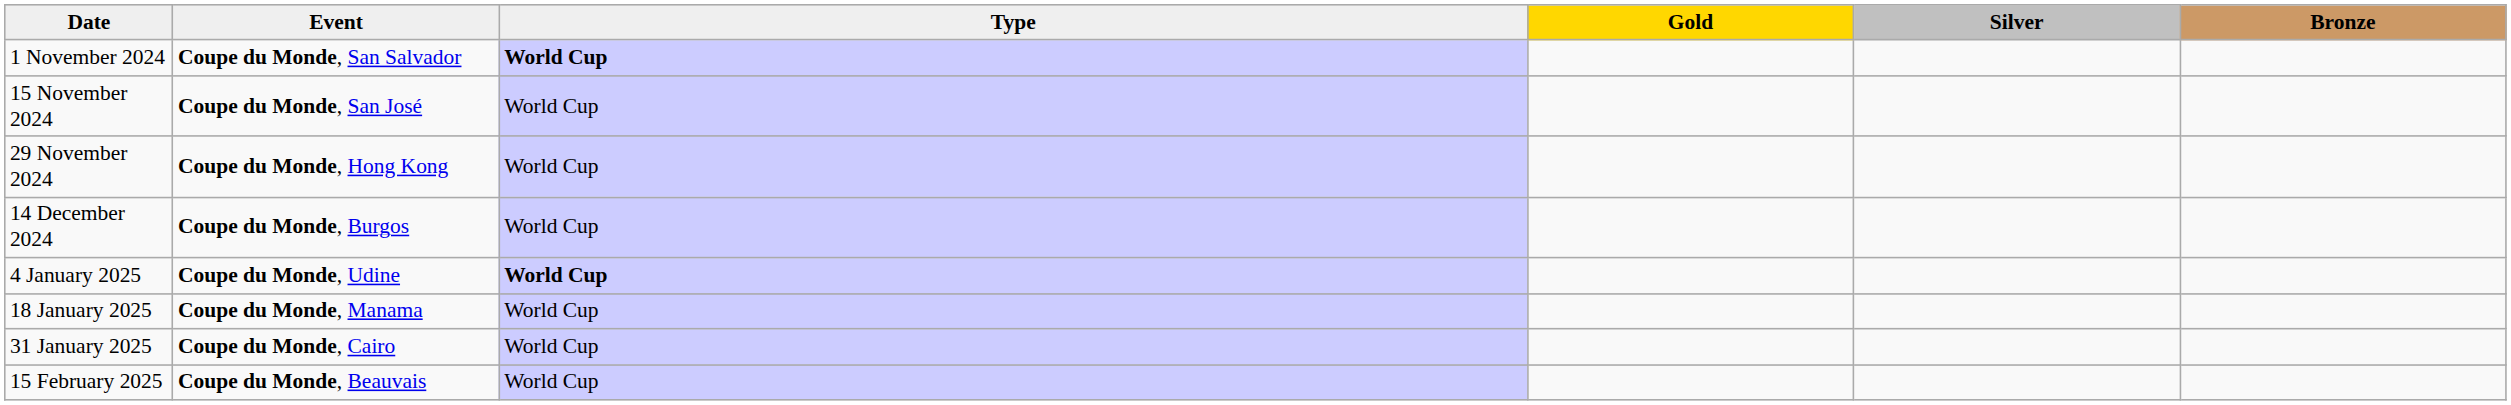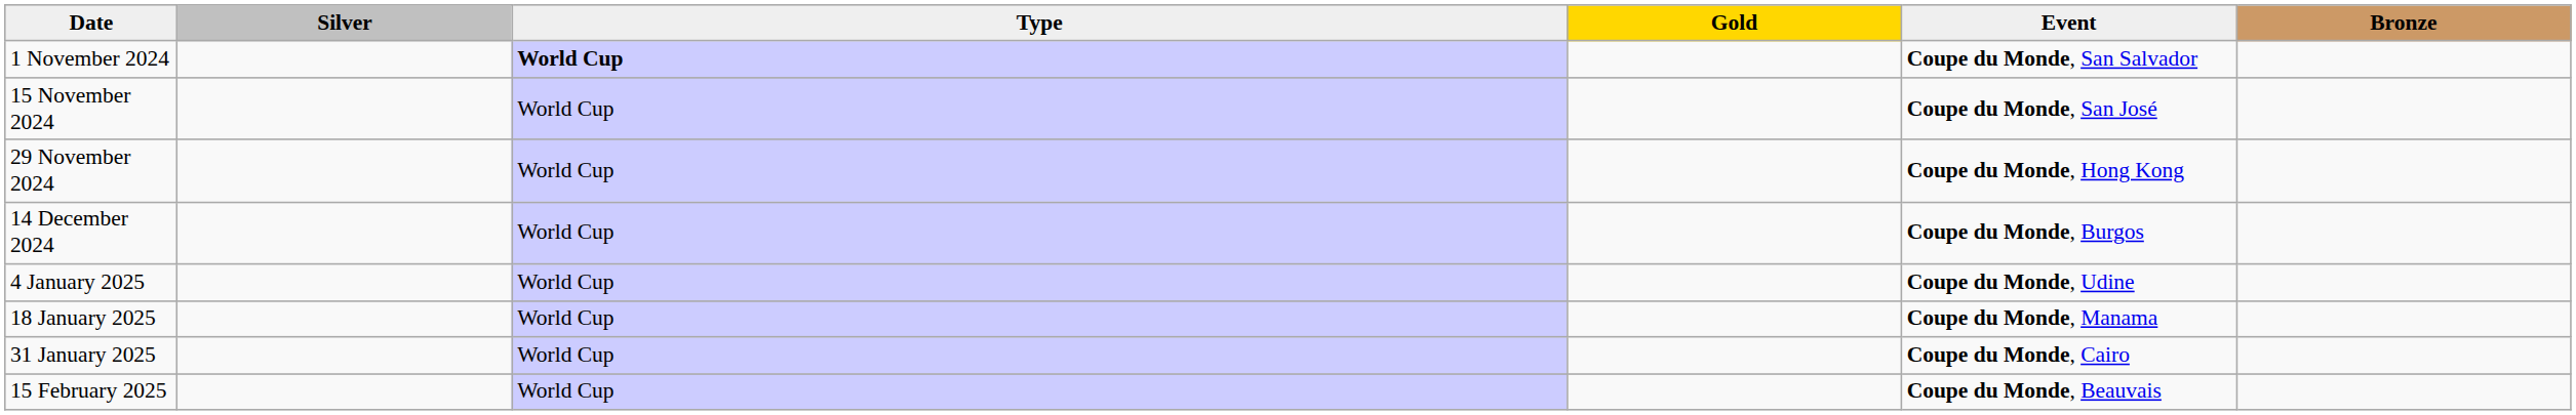columns swapped: Event <-> Silver
4 January 2025 | Type: bold -> normal
